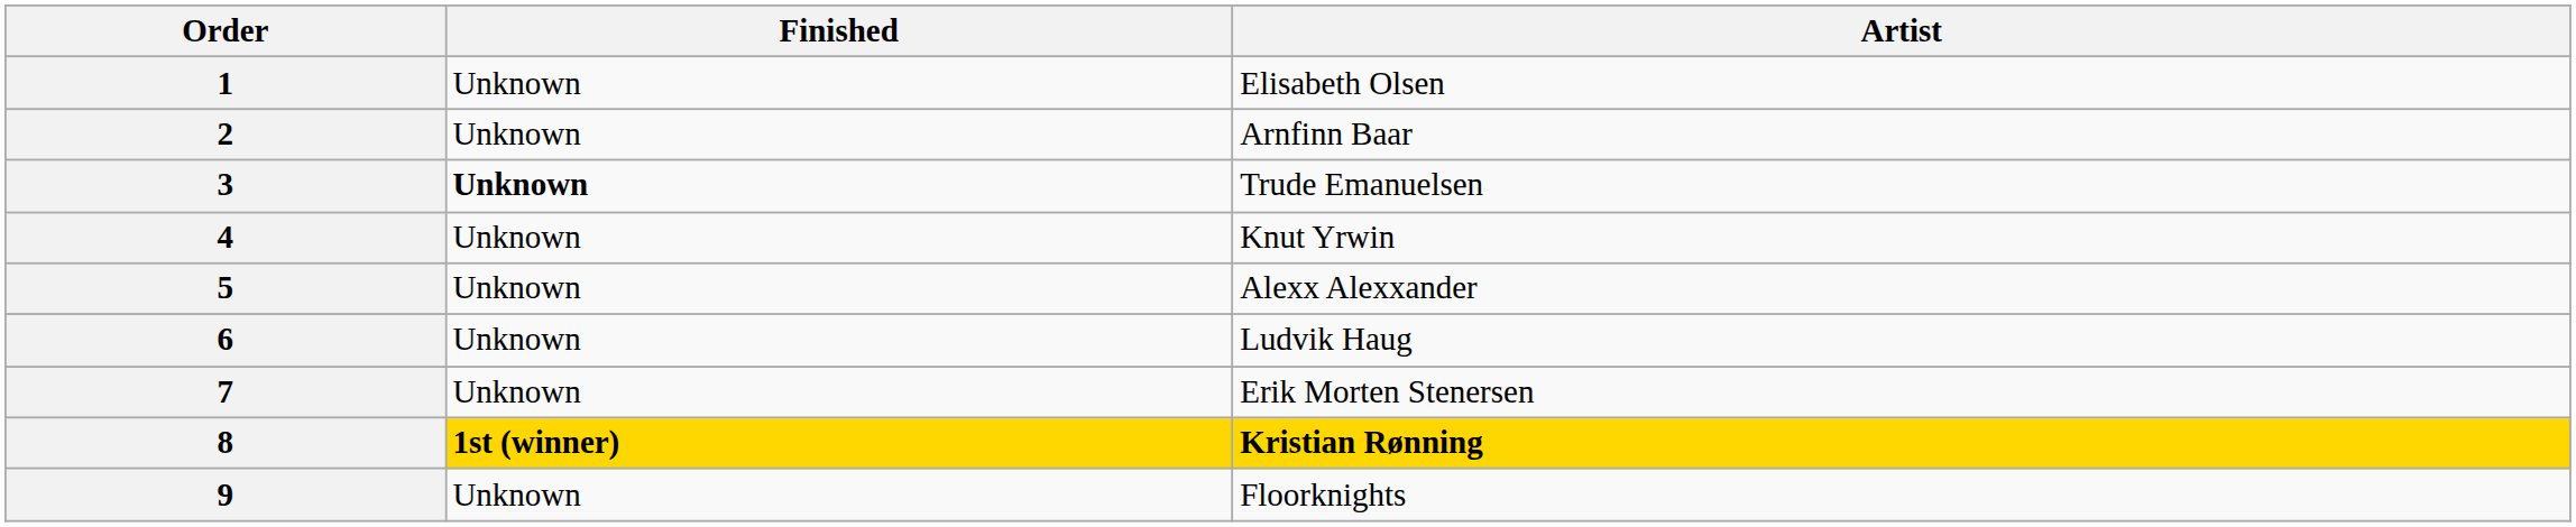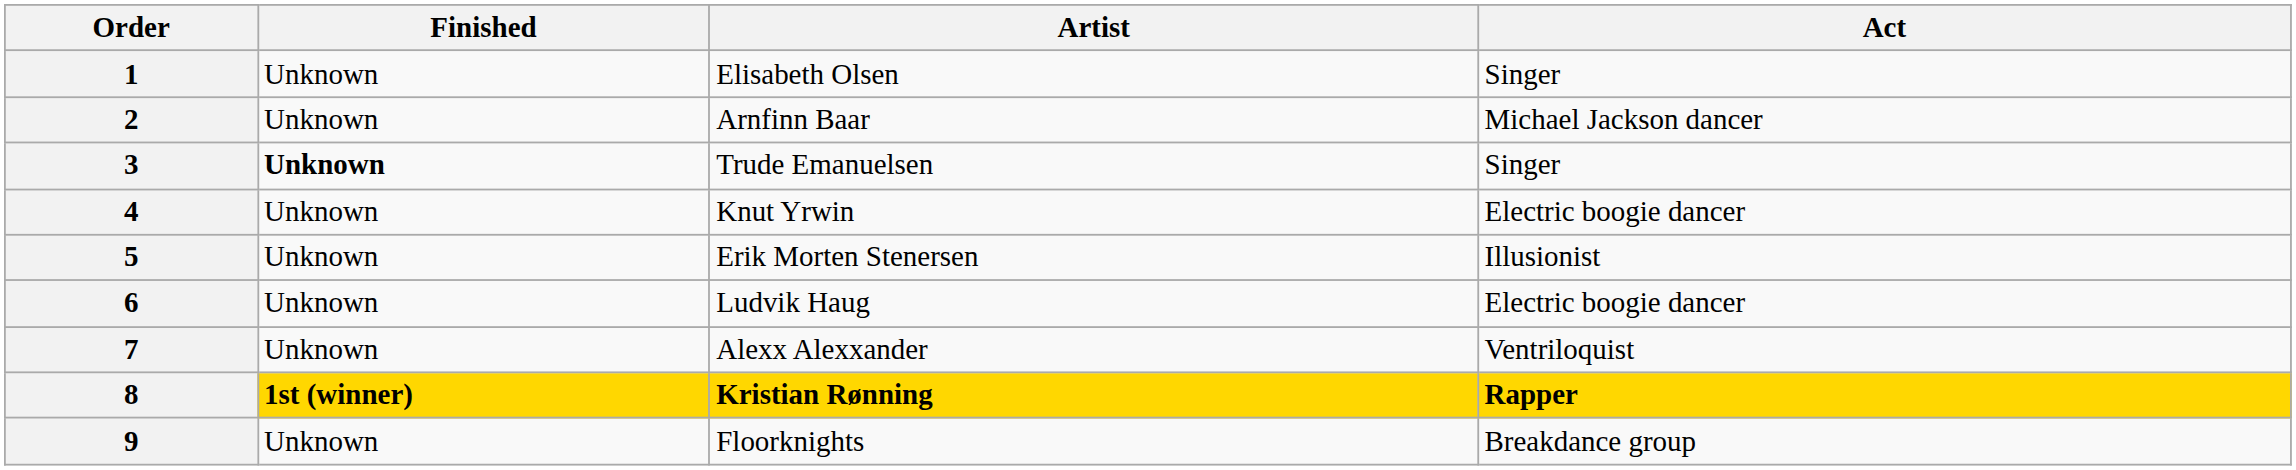+ column: Act | Singer | Michael Jackson dancer | Singer | Electric boogie dancer | Illusionist | Electric boogie dancer | Ventriloquist | Rapper | Breakdance group
5 | Artist: Alexx Alexxander -> Erik Morten Stenersen
7 | Artist: Erik Morten Stenersen -> Alexx Alexxander
